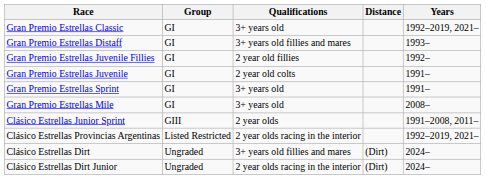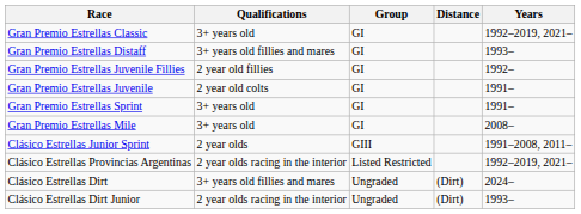columns swapped: Group <-> Qualifications
Clásico Estrellas Dirt Junior | Years: 2024– -> 1993–
